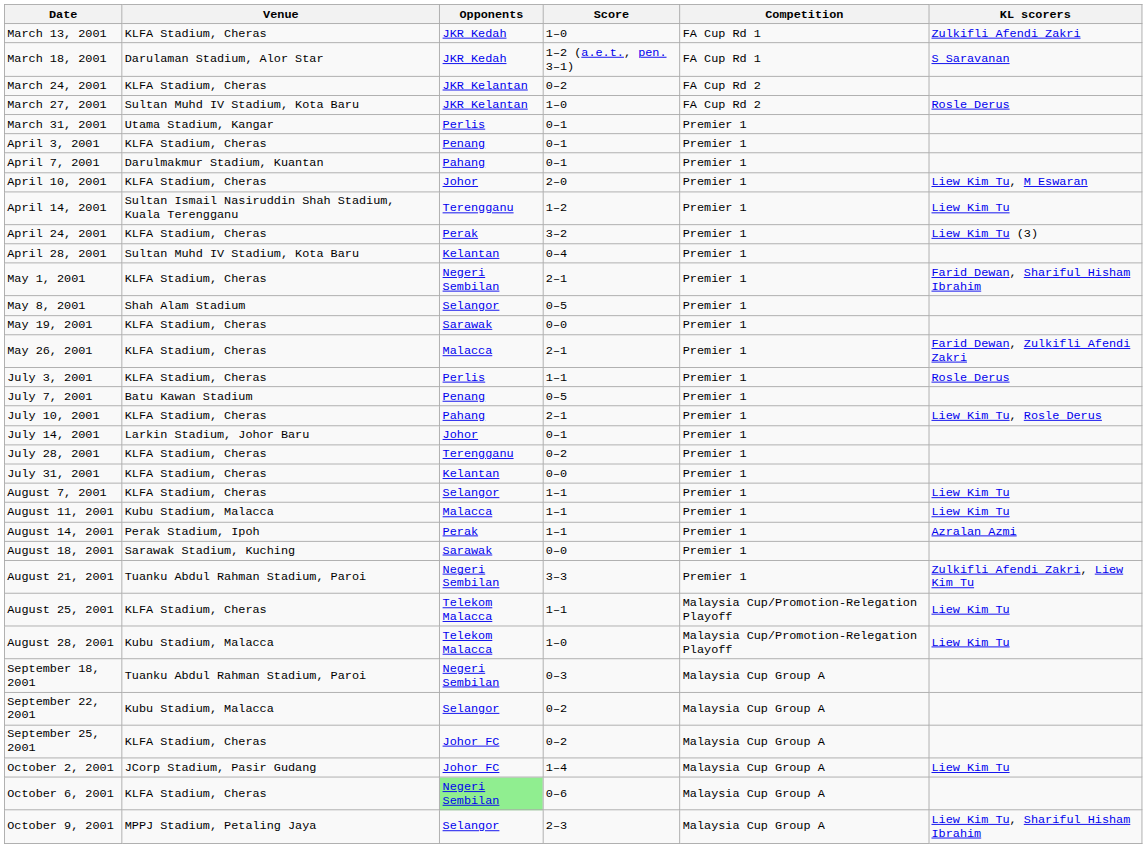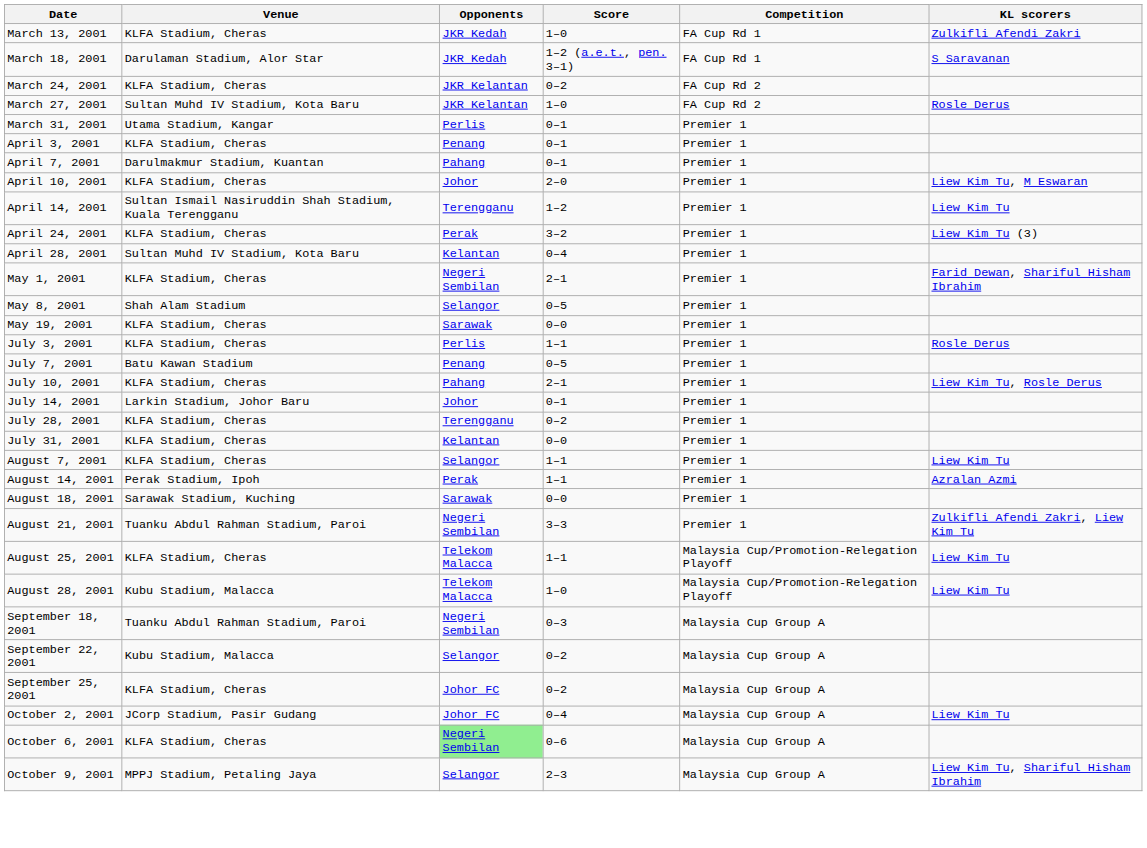- row: May 26, 2001 | KLFA Stadium, Cheras | Malacca | 2–1 | Premier 1 | Farid Dewan, Zulkifli Afendi Zakri
- row: August 11, 2001 | Kubu Stadium, Malacca | Malacca | 1–1 | Premier 1 | Liew Kim Tu
October 2, 2001 | Score: 1–4 -> 0–4
